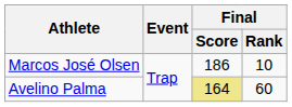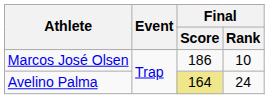Avelino Palma | Final / Rank: 60 -> 24
